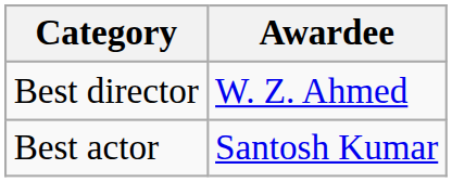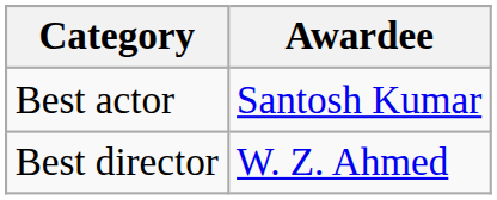rows swapped: Best actor <-> Best director
